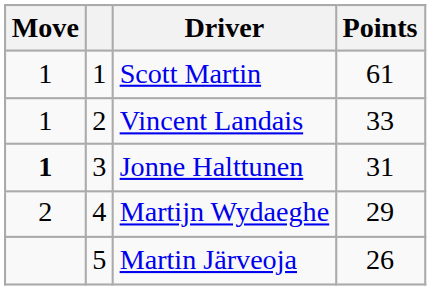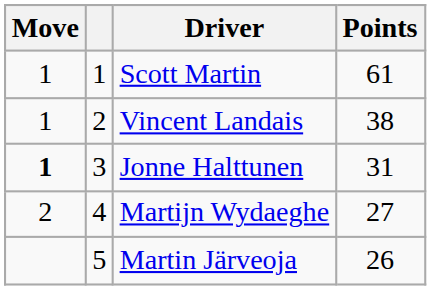Vincent Landais | Points: 33 -> 38
Martijn Wydaeghe | Points: 29 -> 27
